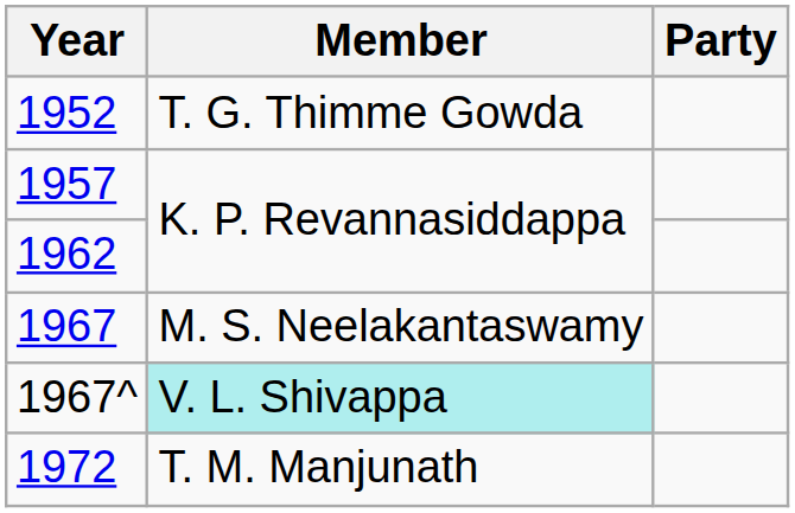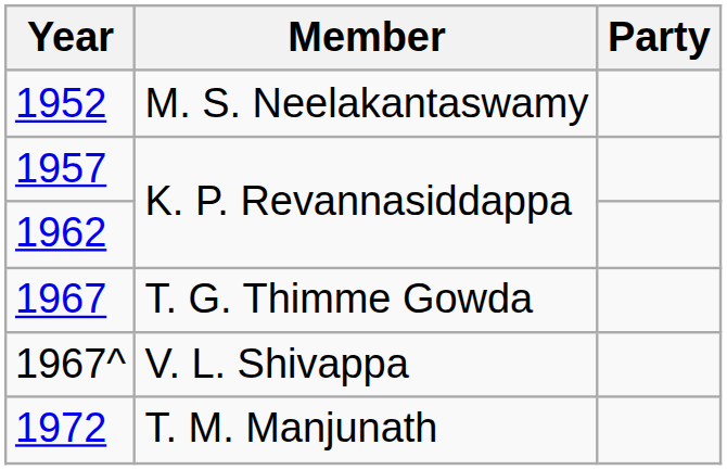1952 | Member: T. G. Thimme Gowda -> M. S. Neelakantaswamy
1967 | Member: M. S. Neelakantaswamy -> T. G. Thimme Gowda
1967^ | Member: paleturquoise background -> no background
